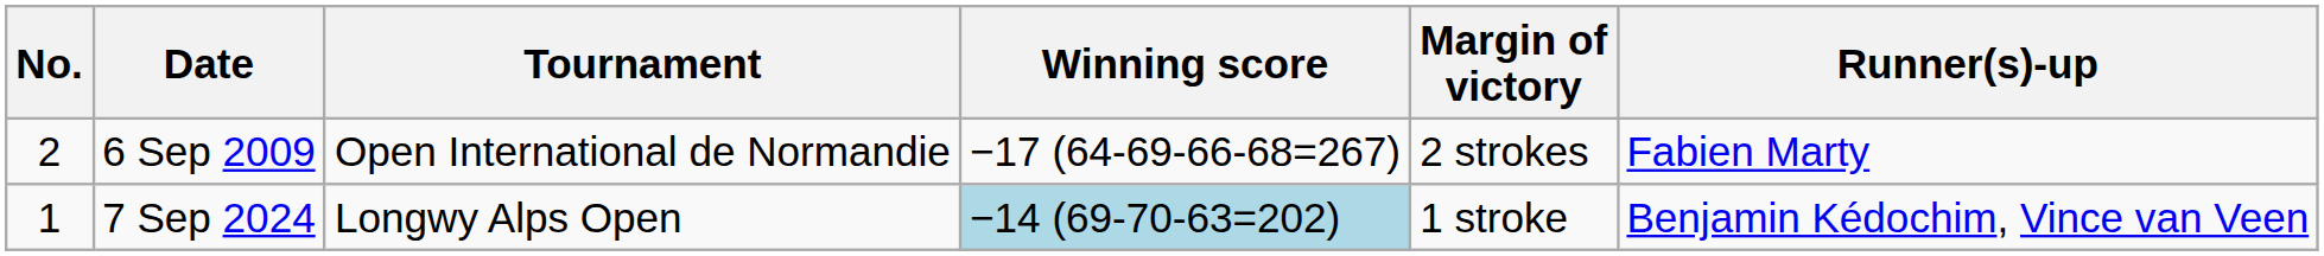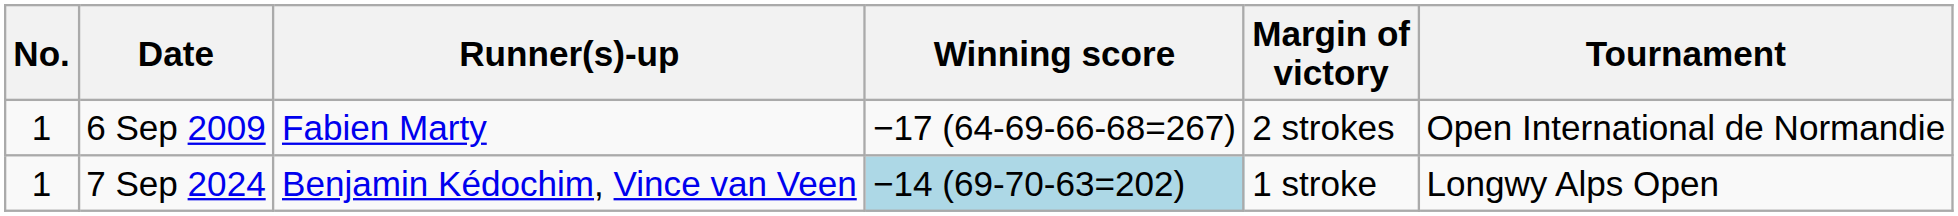columns swapped: Tournament <-> Runner(s)-up
6 Sep 2009 | No.: 2 -> 1
